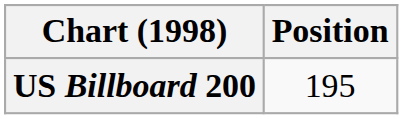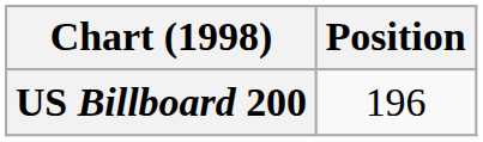US Billboard 200 | Position: 195 -> 196
